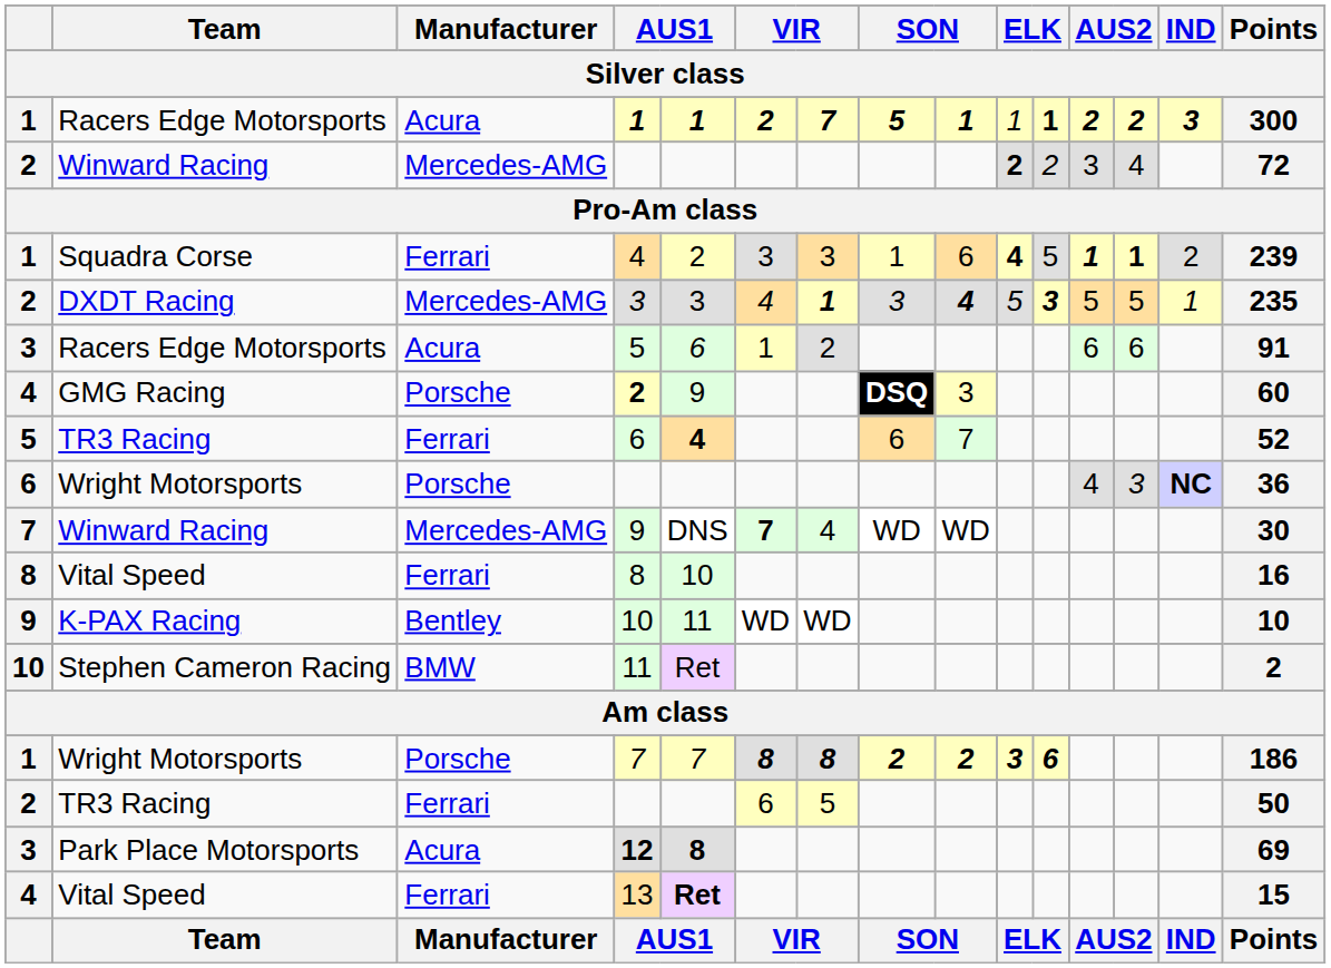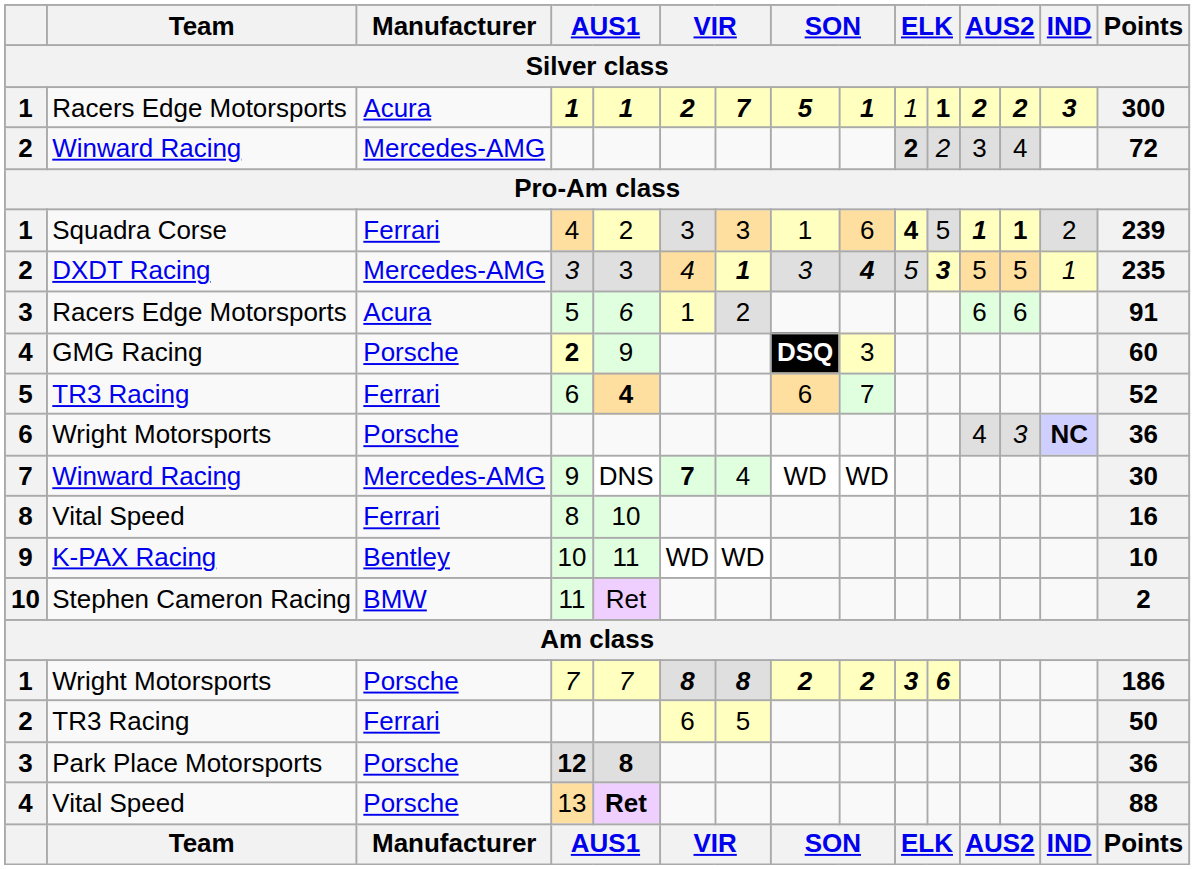12 | Manufacturer: Acura -> Porsche
12 | Points: 69 -> 36
13 | Manufacturer: Ferrari -> Porsche
13 | Points: 15 -> 88
